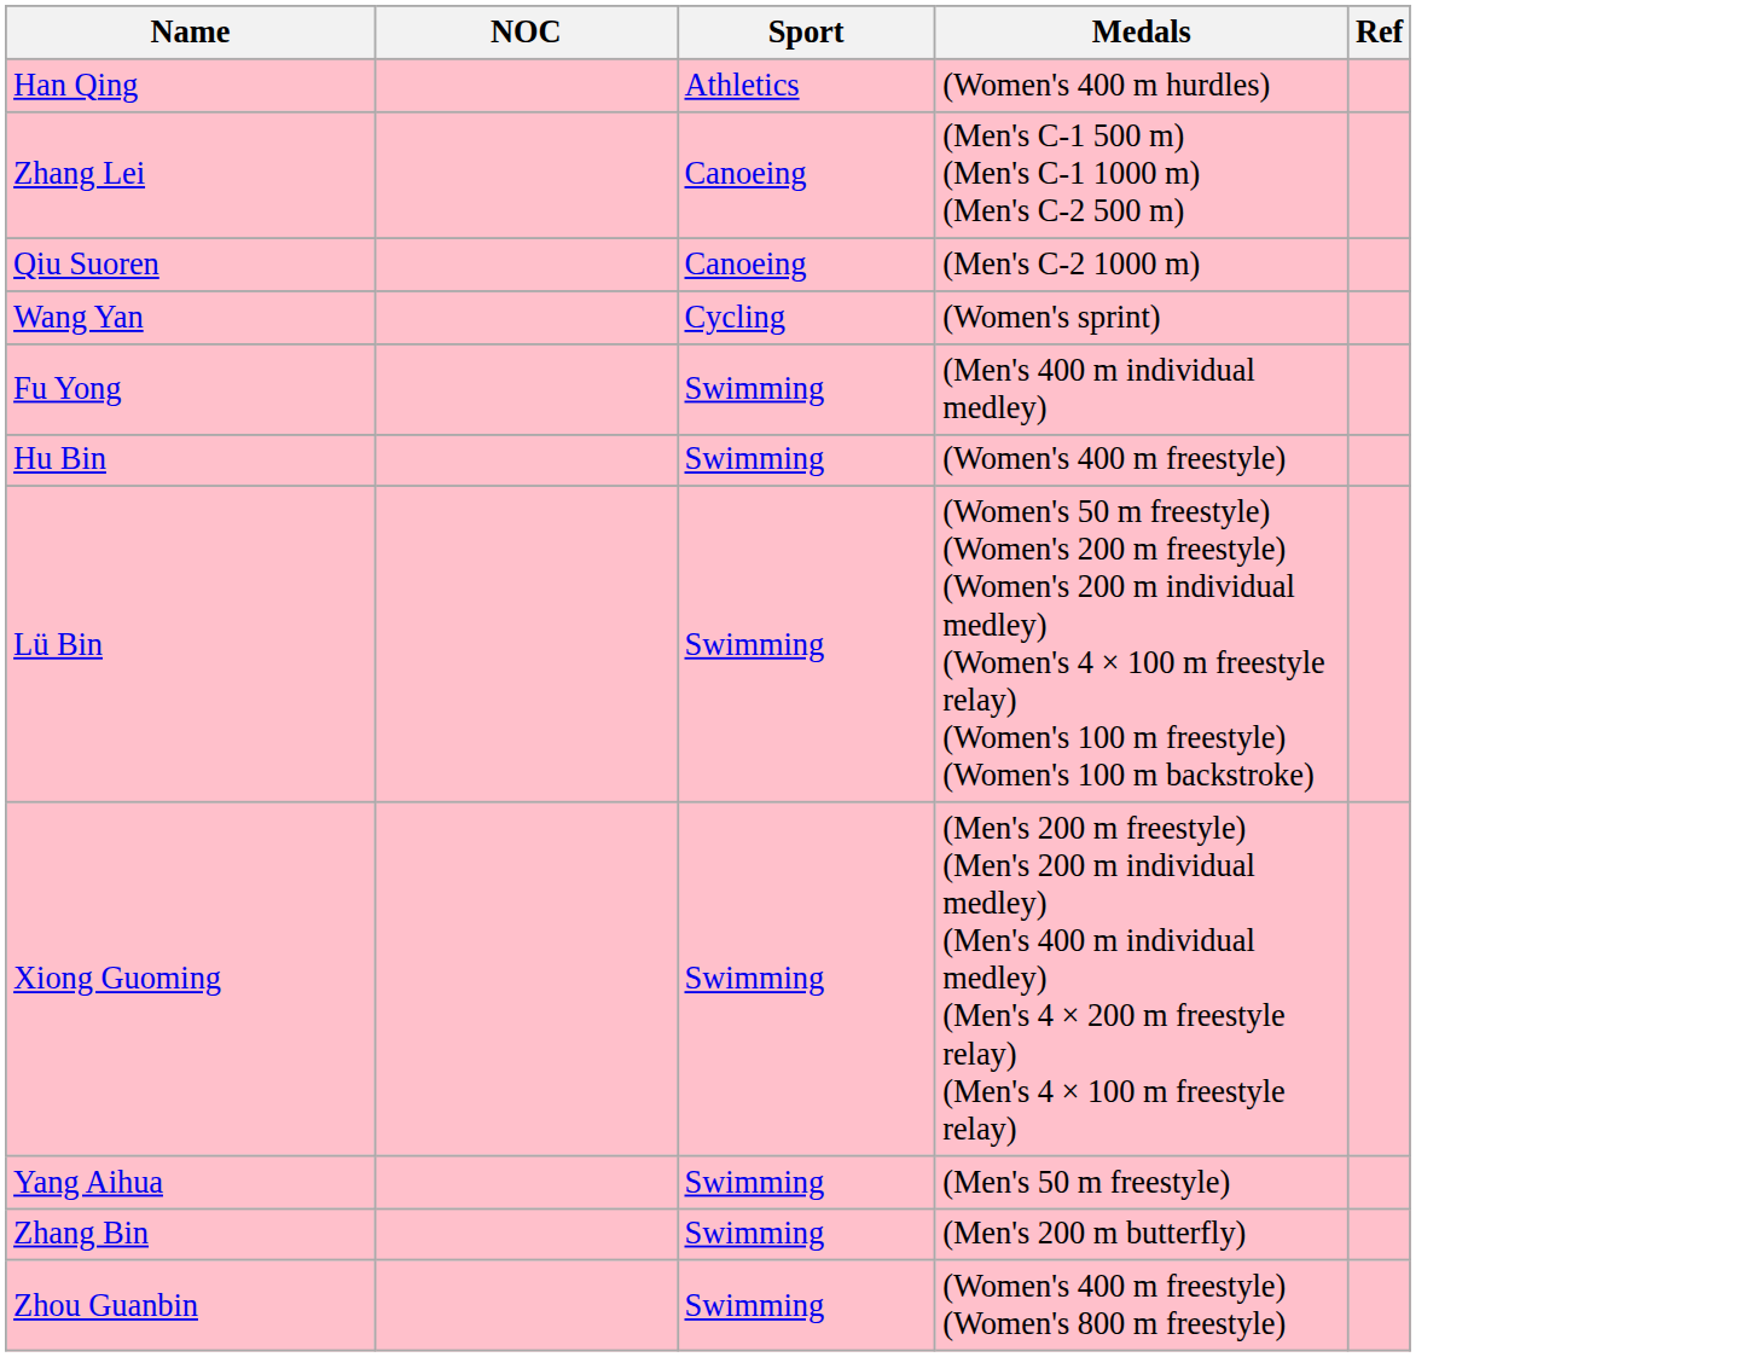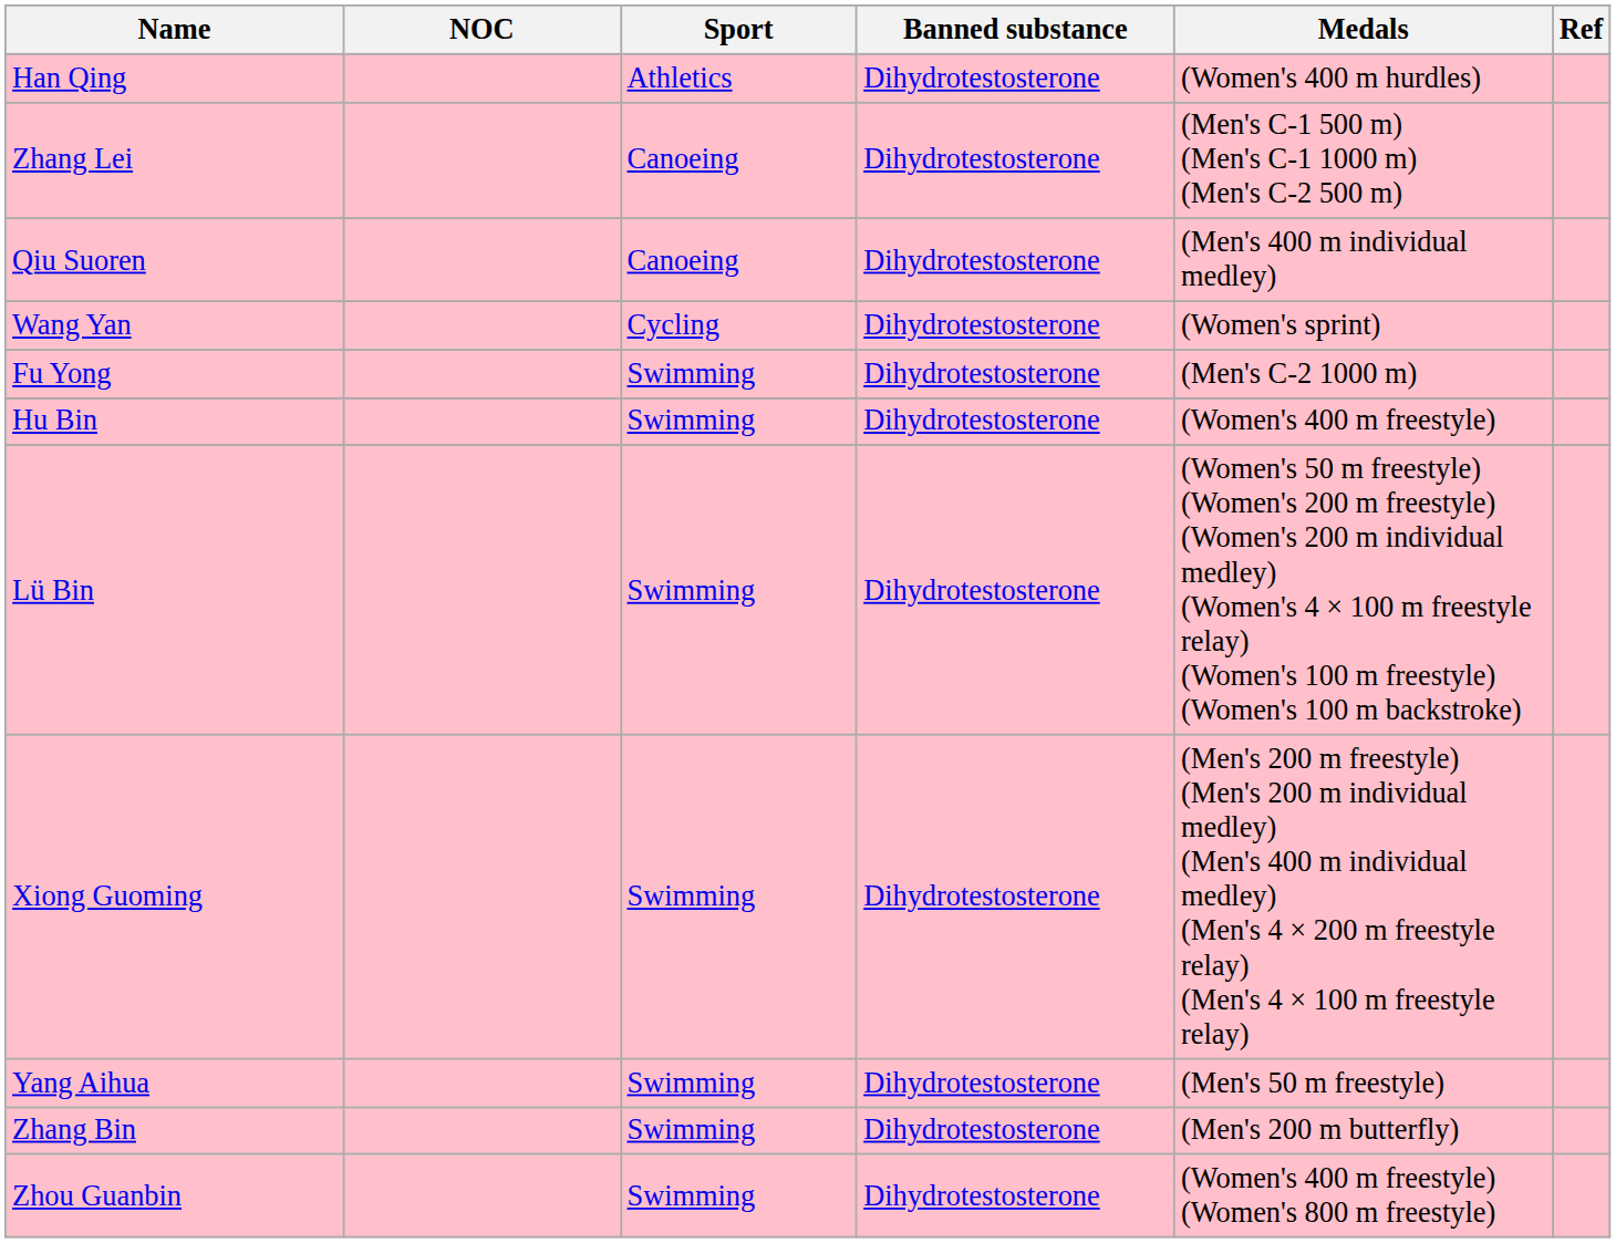+ column: Banned substance | Dihydrotestosterone | Dihydrotestosterone | Dihydrotestosterone | Dihydrotestosterone | Dihydrotestosterone | Dihydrotestosterone | Dihydrotestosterone | Dihydrotestosterone | Dihydrotestosterone | Dihydrotestosterone | Dihydrotestosterone
Qiu Suoren | Medals: (Men's C-2 1000 m) -> (Men's 400 m individual medley)
Fu Yong | Medals: (Men's 400 m individual medley) -> (Men's C-2 1000 m)
